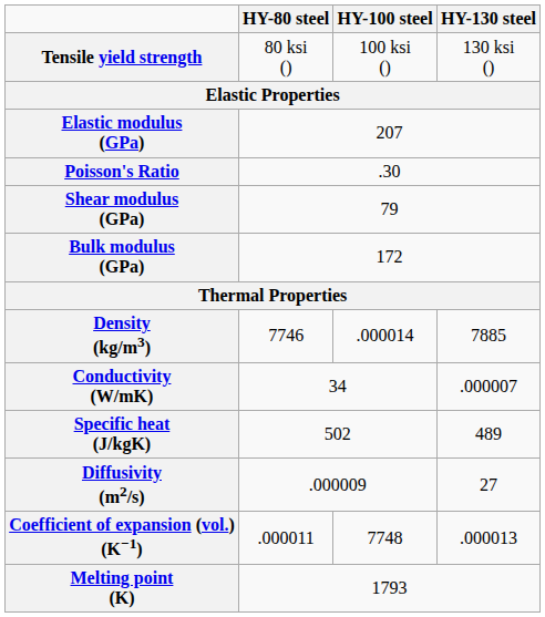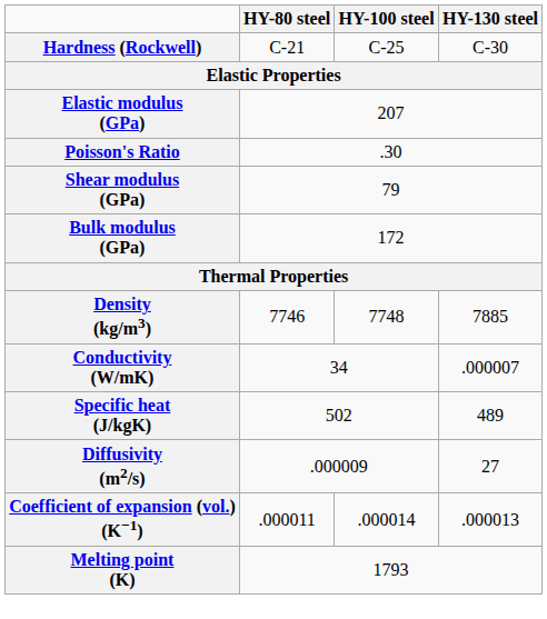- row: Tensile yield strength | 80 ksi () | 100 ksi () | 130 ksi ()
+ row: Hardness (Rockwell) | C-21 | C-25 | C-30
Density (kg/m3) | HY-100 steel: .000014 -> 7748
Coefficient of expansion (vol.) (K−1) | HY-100 steel: 7748 -> .000014
